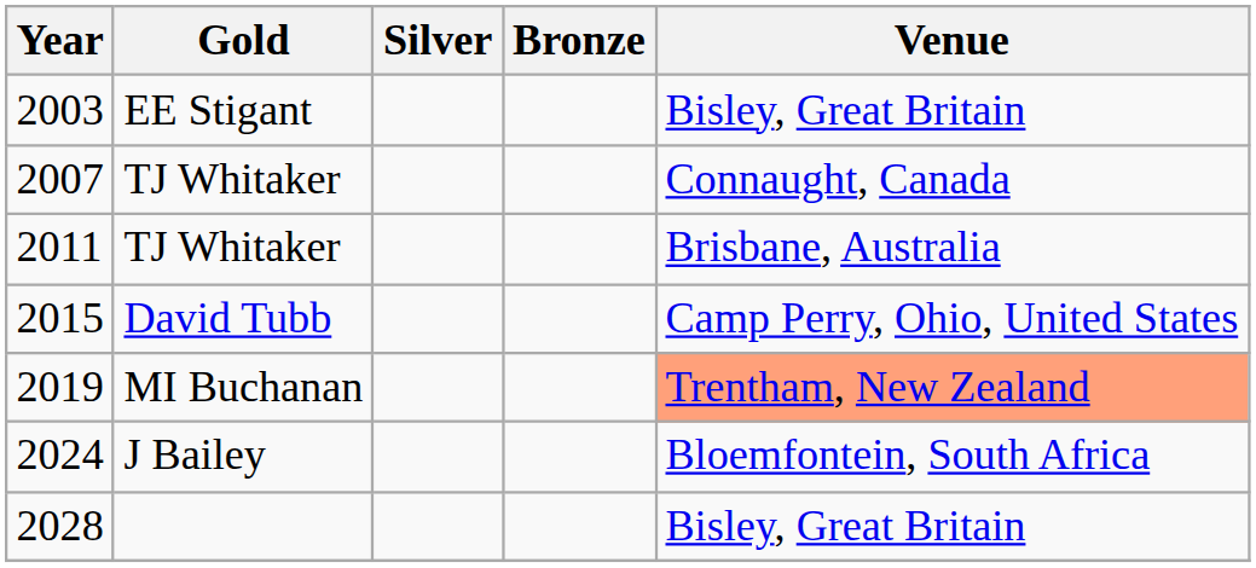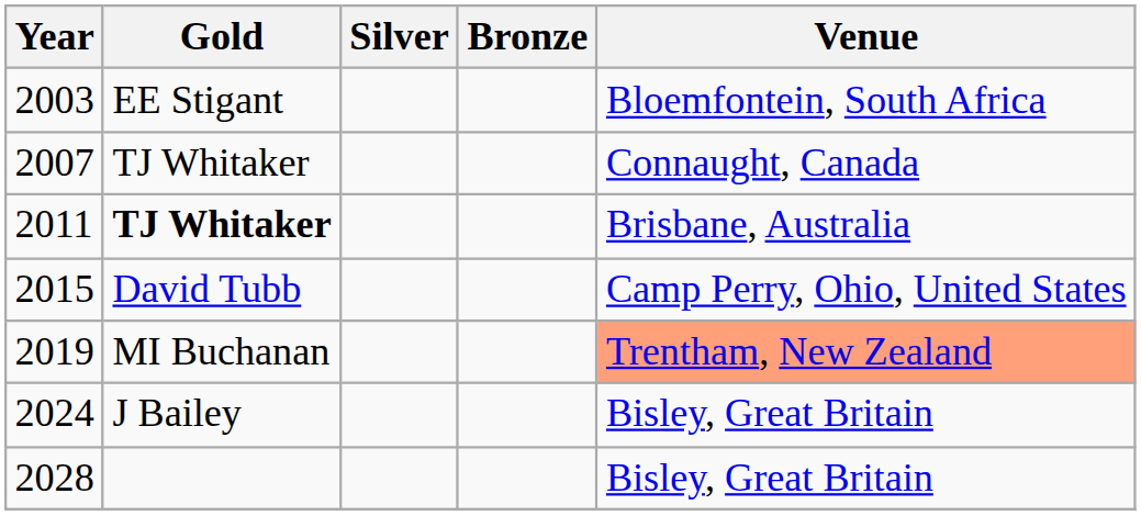2003 | Venue: Bisley, Great Britain -> Bloemfontein, South Africa
2011 | Gold: normal -> bold
2024 | Venue: Bloemfontein, South Africa -> Bisley, Great Britain
